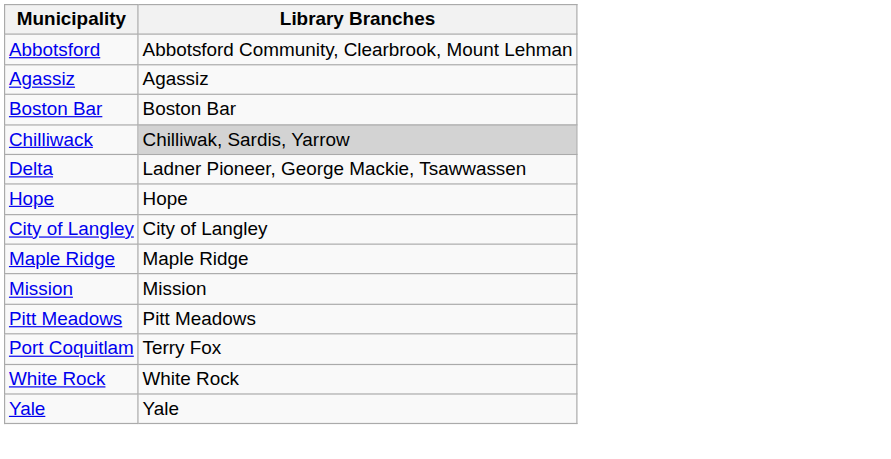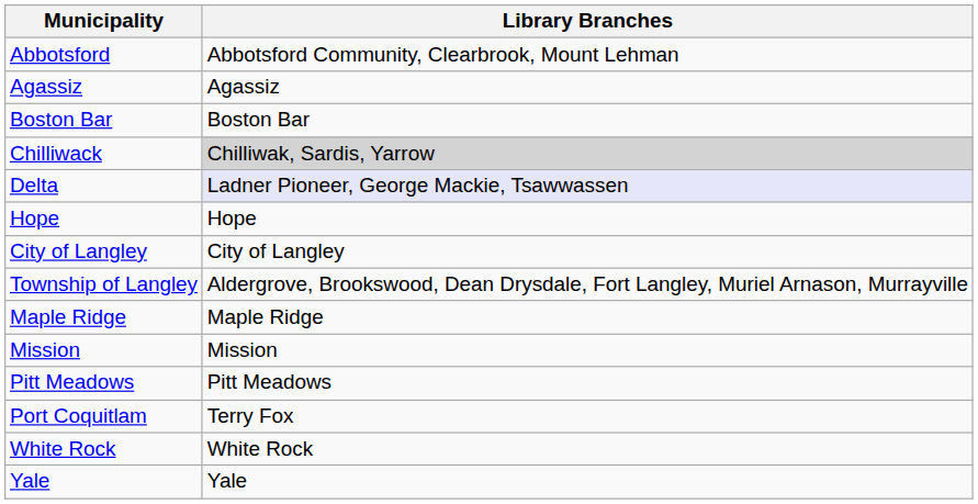Delta | Library Branches: no background -> lavender background
+ row: Township of Langley | Aldergrove, Brookswood, Dean Drysdale, Fort Langley, Muriel Arnason, Murrayville
